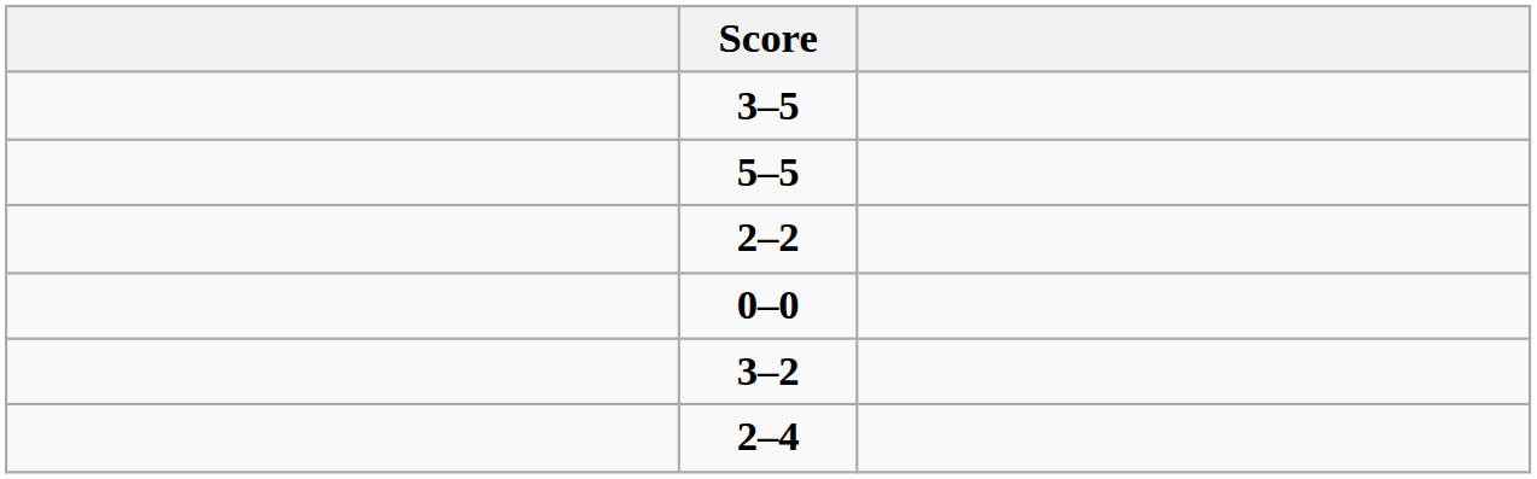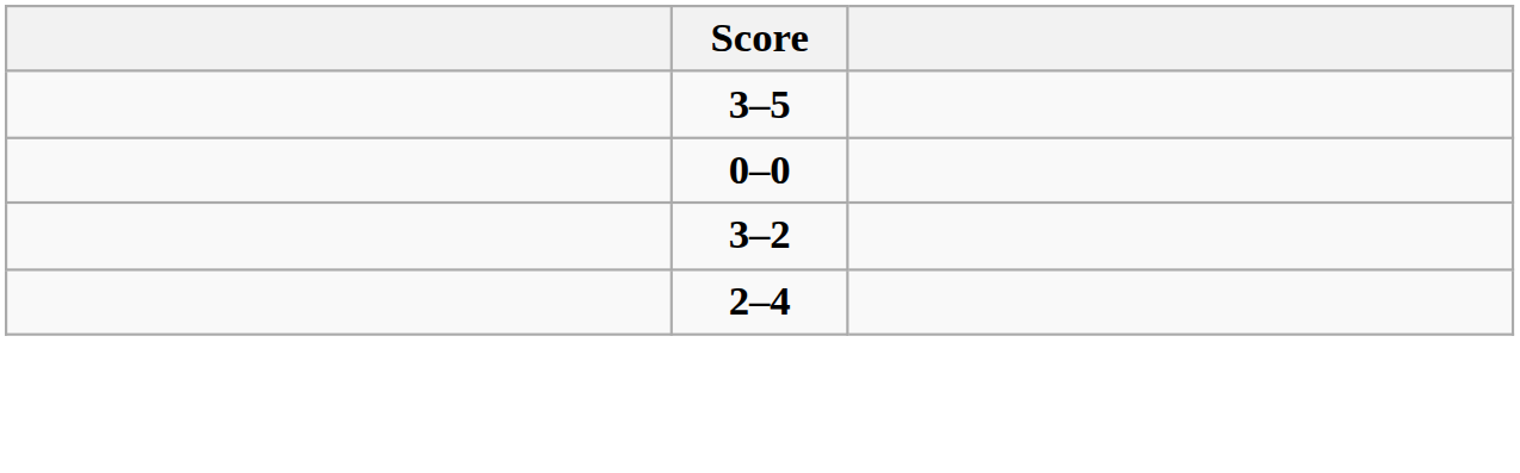- row: 5–5
- row: 2–2
